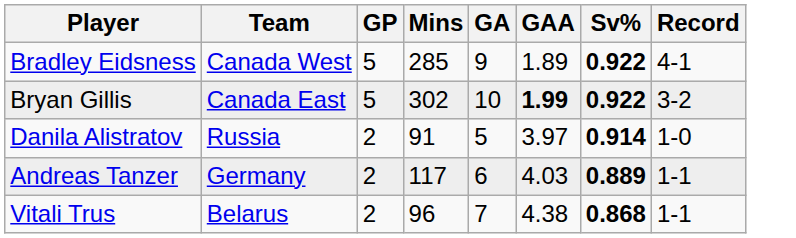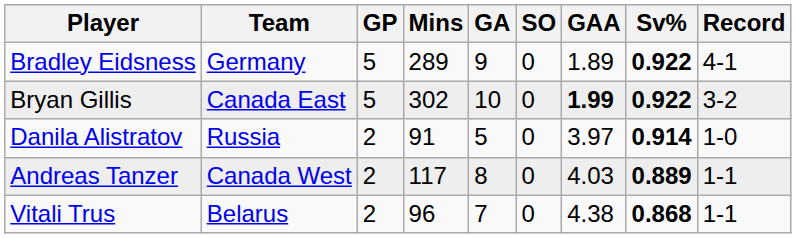+ column: SO | 0 | 0 | 0 | 0 | 0
Bradley Eidsness | Team: Canada West -> Germany
Bradley Eidsness | Mins: 285 -> 289
Andreas Tanzer | Team: Germany -> Canada West
Andreas Tanzer | GA: 6 -> 8
